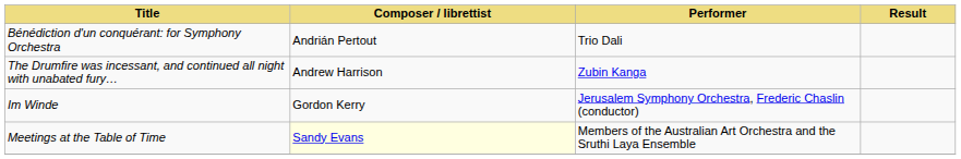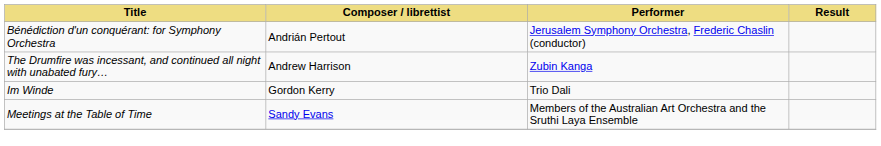Bénédiction d'un conquérant: for Symphony Orchestra | Performer: Trio Dali -> Jerusalem Symphony Orchestra, Frederic Chaslin (conductor)
Im Winde | Performer: Jerusalem Symphony Orchestra, Frederic Chaslin (conductor) -> Trio Dali
Meetings at the Table of Time | Composer / librettist: lightyellow background -> no background
